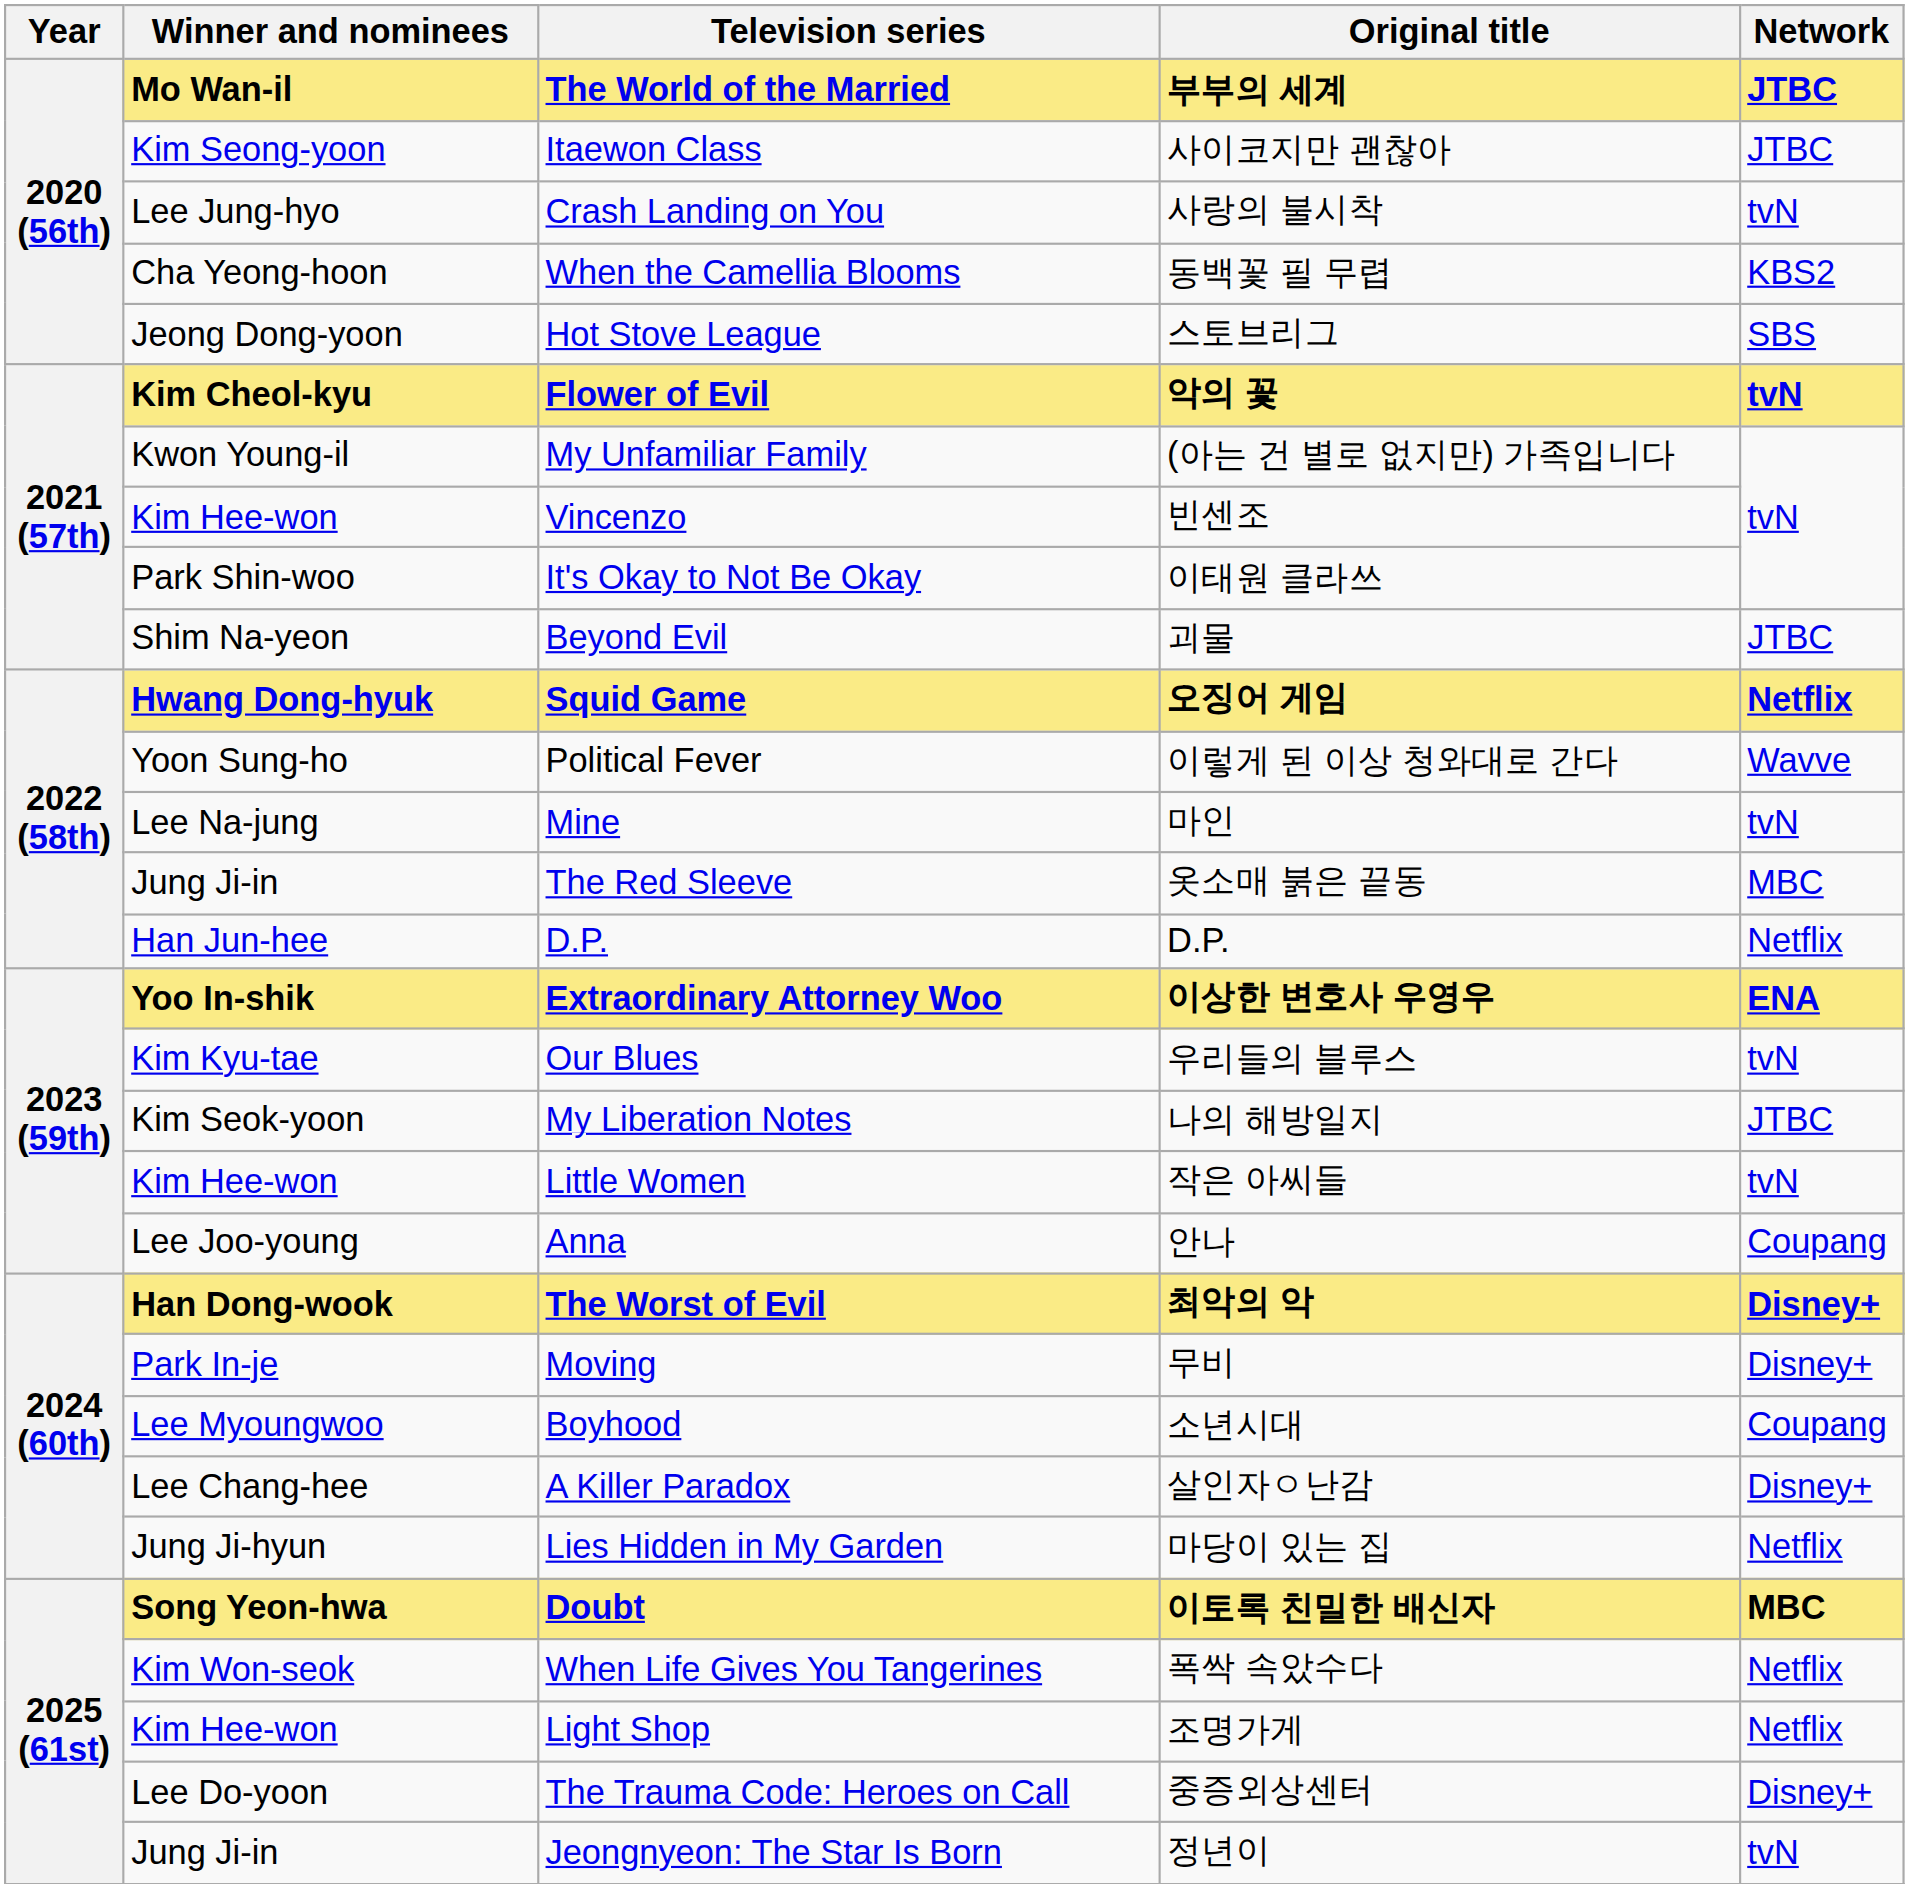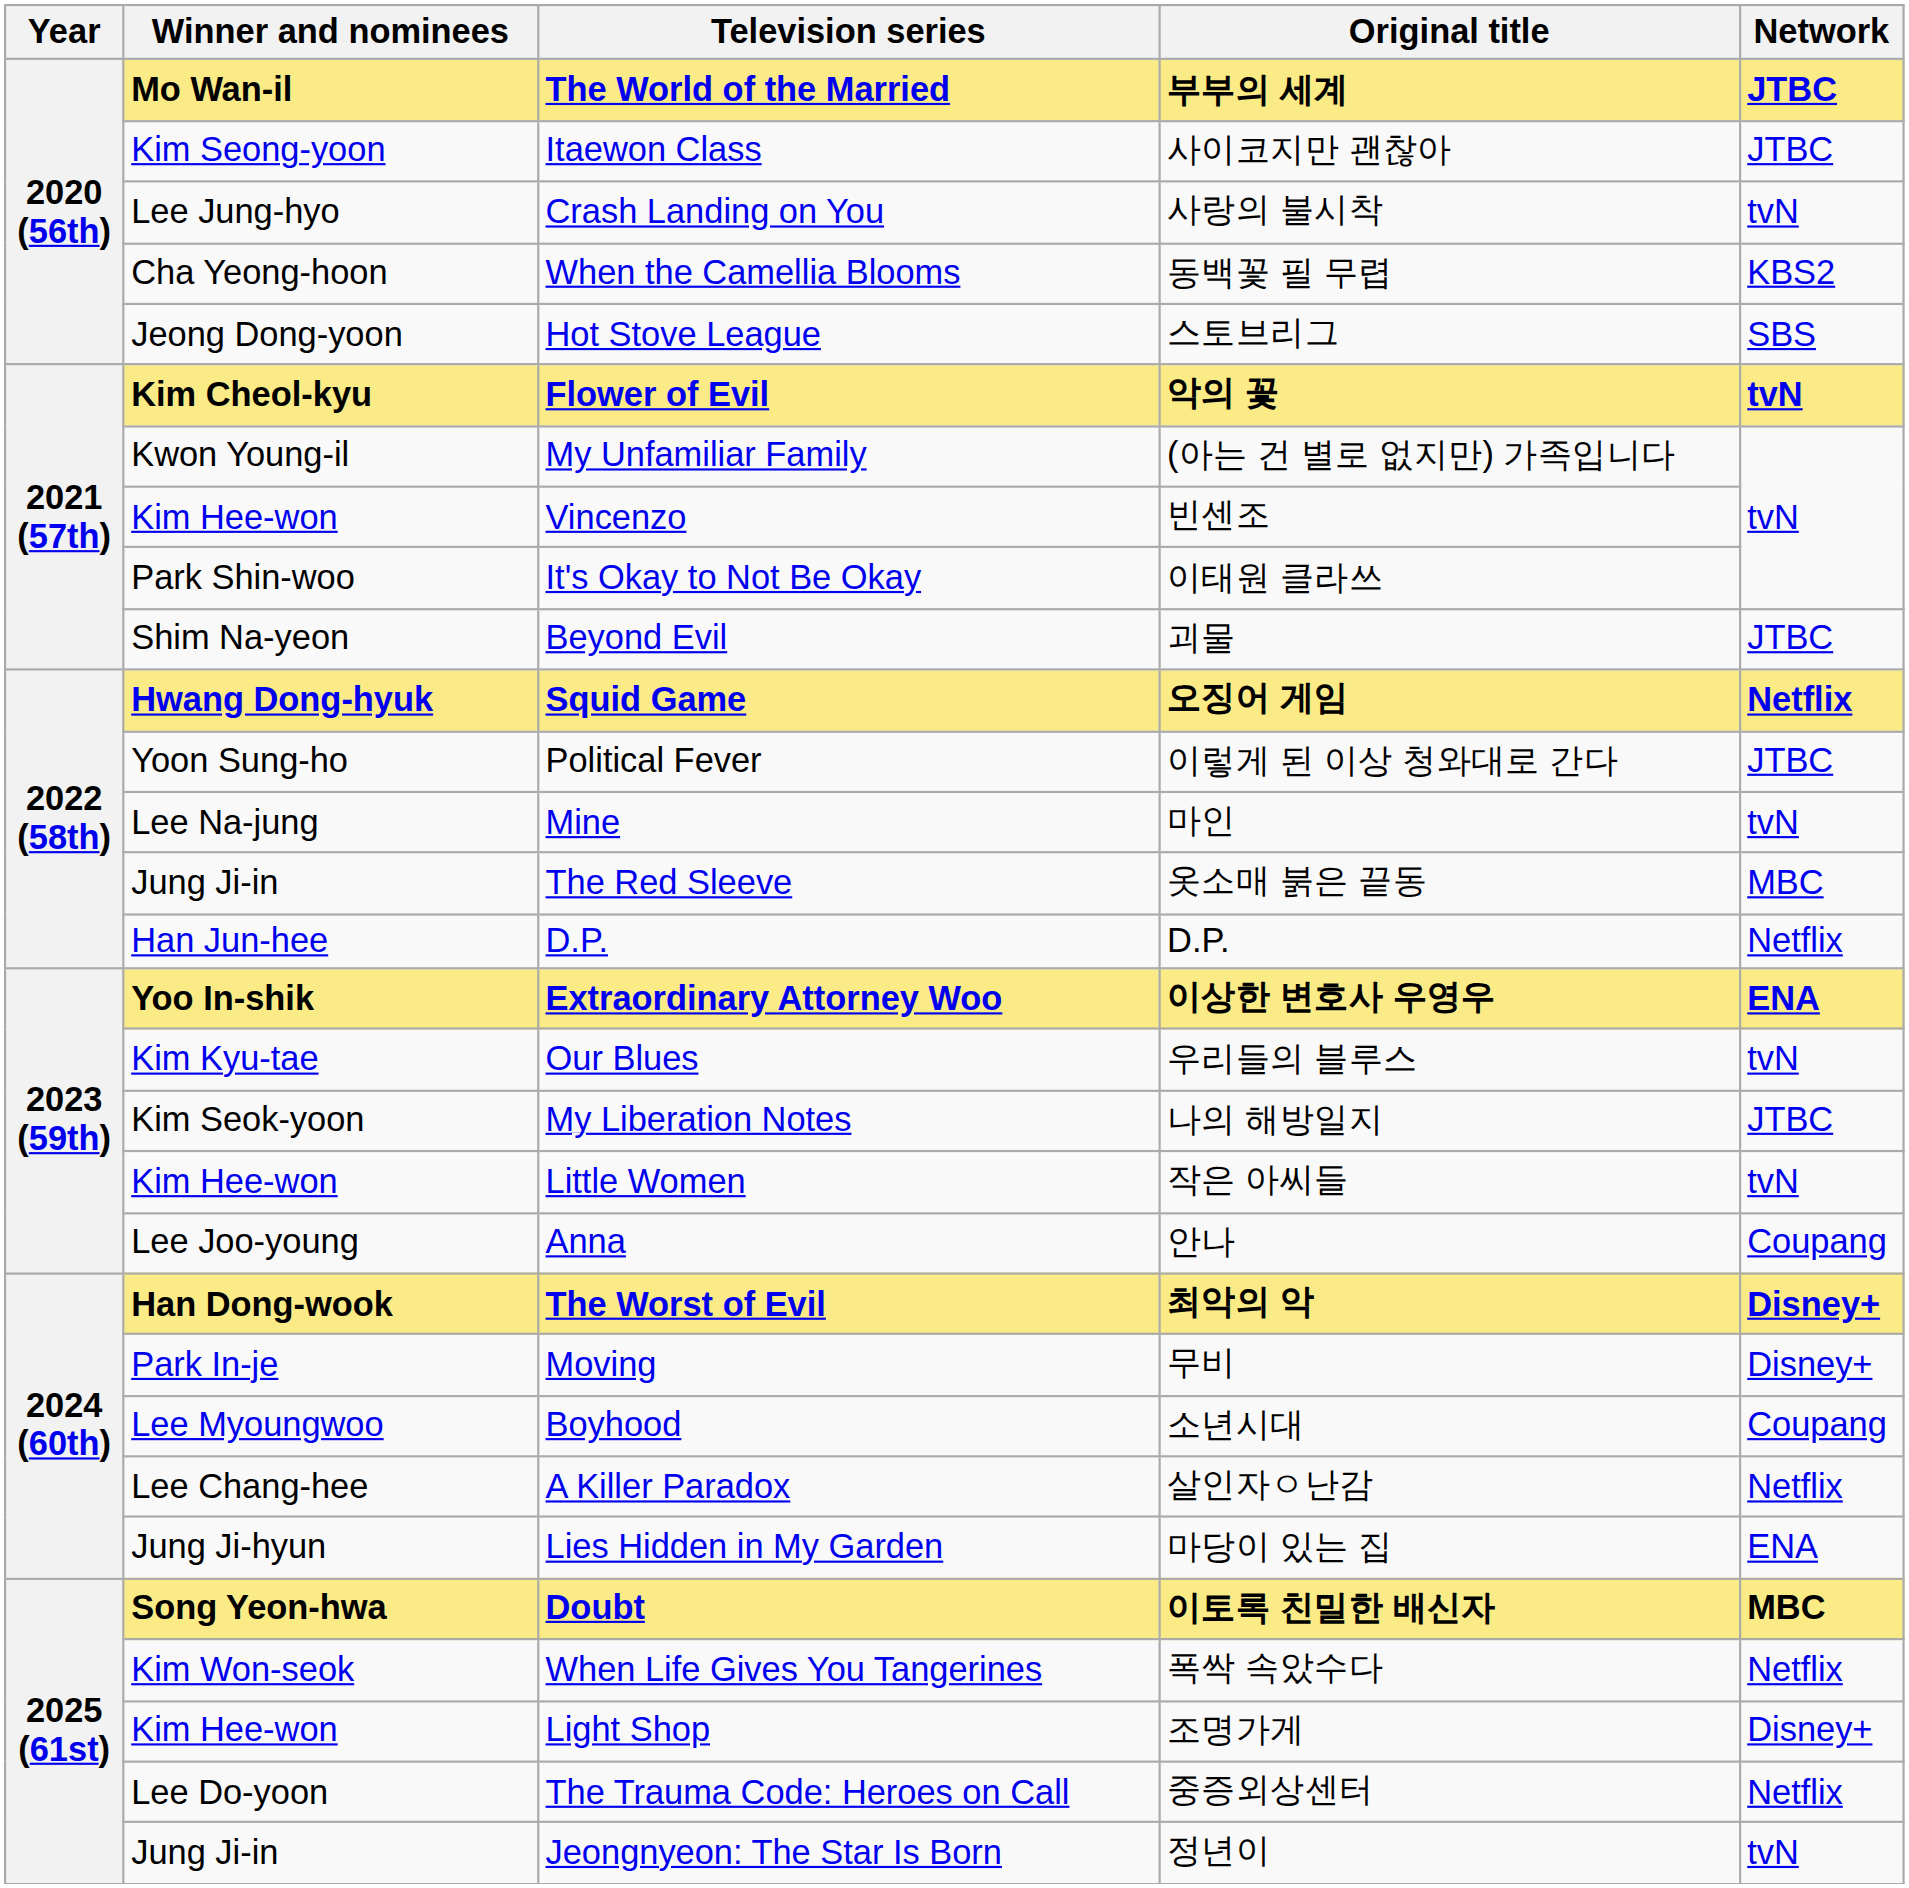Political Fever | Network: Wavve -> JTBC
A Killer Paradox | Network: Disney+ -> Netflix
Lies Hidden in My Garden | Network: Netflix -> ENA
Light Shop | Network: Netflix -> Disney+
The Trauma Code: Heroes on Call | Network: Disney+ -> Netflix
